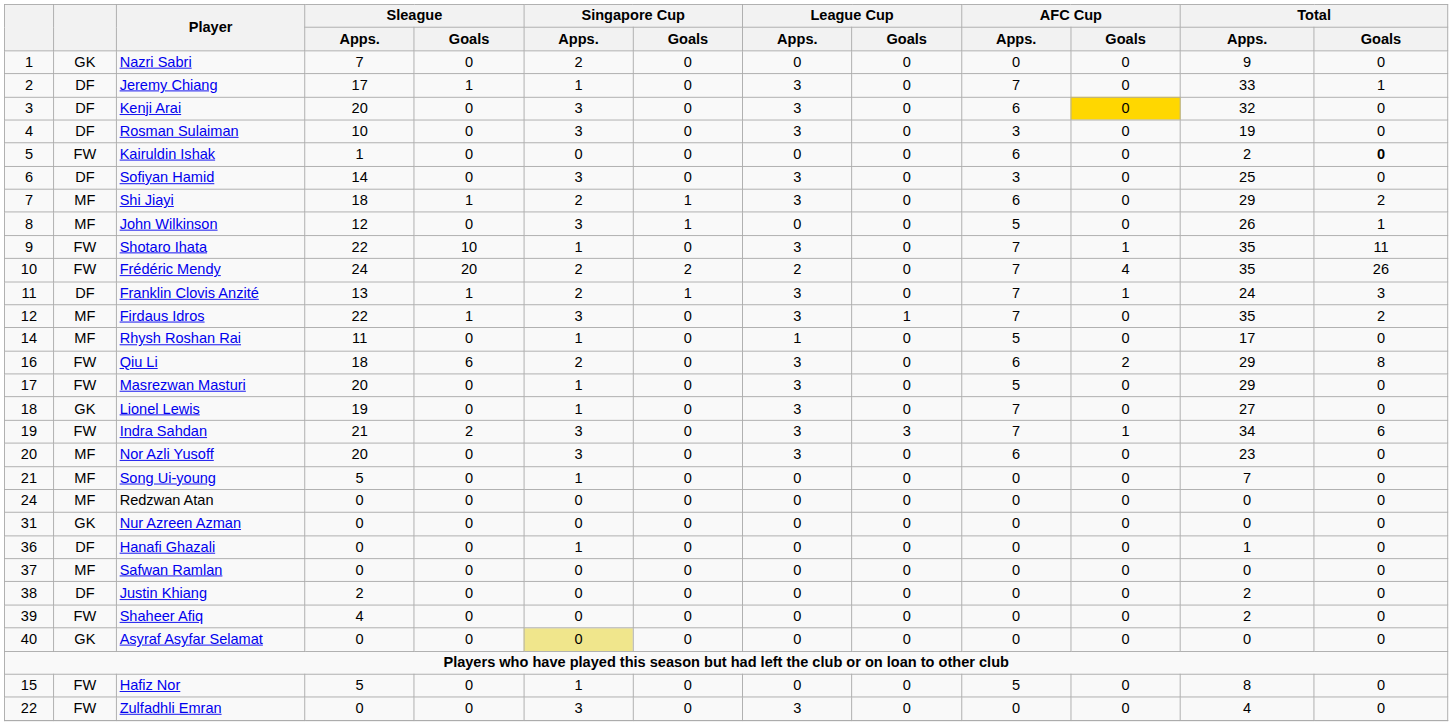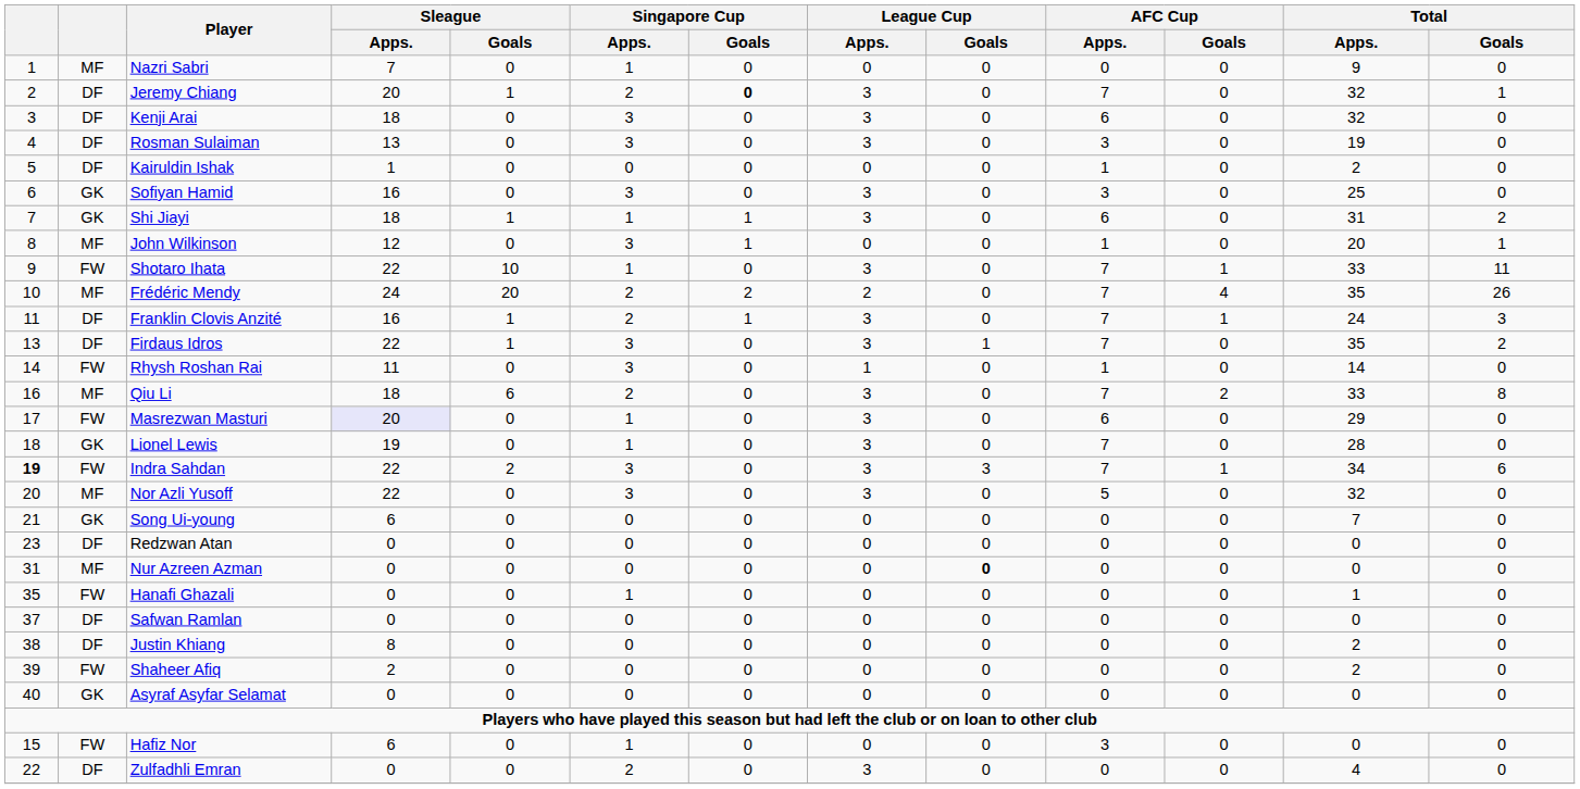Nazri Sabri | column 2: GK -> MF
Nazri Sabri | Singapore Cup / Apps.: 2 -> 1
Jeremy Chiang | Sleague / Apps.: 17 -> 20
Jeremy Chiang | Singapore Cup / Apps.: 1 -> 2
Jeremy Chiang | Singapore Cup / Goals: normal -> bold
Jeremy Chiang | Total / Apps.: 33 -> 32
Kenji Arai | Sleague / Apps.: 20 -> 18
Kenji Arai | AFC Cup / Goals: gold background -> no background
Rosman Sulaiman | Sleague / Apps.: 10 -> 13
Kairuldin Ishak | column 2: FW -> DF
Kairuldin Ishak | AFC Cup / Apps.: 6 -> 1
Kairuldin Ishak | Total / Goals: bold -> normal
Sofiyan Hamid | column 2: DF -> GK
Sofiyan Hamid | Sleague / Apps.: 14 -> 16
Shi Jiayi | column 2: MF -> GK
Shi Jiayi | Singapore Cup / Apps.: 2 -> 1
Shi Jiayi | Total / Apps.: 29 -> 31
John Wilkinson | AFC Cup / Apps.: 5 -> 1
John Wilkinson | Total / Apps.: 26 -> 20
Shotaro Ihata | Total / Apps.: 35 -> 33
Frédéric Mendy | column 2: FW -> MF
Franklin Clovis Anzité | Sleague / Apps.: 13 -> 16
Firdaus Idros | column 1: 12 -> 13
Firdaus Idros | column 2: MF -> DF
Rhysh Roshan Rai | column 2: MF -> FW
Rhysh Roshan Rai | Singapore Cup / Apps.: 1 -> 3
Rhysh Roshan Rai | AFC Cup / Apps.: 5 -> 1
Rhysh Roshan Rai | Total / Apps.: 17 -> 14
Qiu Li | column 2: FW -> MF
Qiu Li | AFC Cup / Apps.: 6 -> 7
Qiu Li | Total / Apps.: 29 -> 33
Masrezwan Masturi | Sleague / Apps.: no background -> lavender background
Masrezwan Masturi | AFC Cup / Apps.: 5 -> 6
Lionel Lewis | Total / Apps.: 27 -> 28
Indra Sahdan | column 1: normal -> bold
Indra Sahdan | Sleague / Apps.: 21 -> 22
Nor Azli Yusoff | Sleague / Apps.: 20 -> 22
Nor Azli Yusoff | AFC Cup / Apps.: 6 -> 5
Nor Azli Yusoff | Total / Apps.: 23 -> 32
Song Ui-young | column 2: MF -> GK
Song Ui-young | Sleague / Apps.: 5 -> 6
Song Ui-young | Singapore Cup / Apps.: 1 -> 0
Redzwan Atan | column 1: 24 -> 23
Redzwan Atan | column 2: MF -> DF
Nur Azreen Azman | column 2: GK -> MF
Nur Azreen Azman | League Cup / Goals: normal -> bold
Hanafi Ghazali | column 1: 36 -> 35
Hanafi Ghazali | column 2: DF -> FW
Safwan Ramlan | column 2: MF -> DF
Justin Khiang | Sleague / Apps.: 2 -> 8
Shaheer Afiq | Sleague / Apps.: 4 -> 2
Asyraf Asyfar Selamat | Singapore Cup / Apps.: khaki background -> no background
Hafiz Nor | Sleague / Apps.: 5 -> 6
Hafiz Nor | AFC Cup / Apps.: 5 -> 3
Hafiz Nor | Total / Apps.: 8 -> 0
Zulfadhli Emran | column 2: FW -> DF
Zulfadhli Emran | Singapore Cup / Apps.: 3 -> 2
